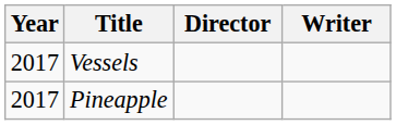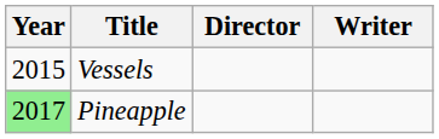Vessels | Year: 2017 -> 2015
Pineapple | Year: no background -> lightgreen background
